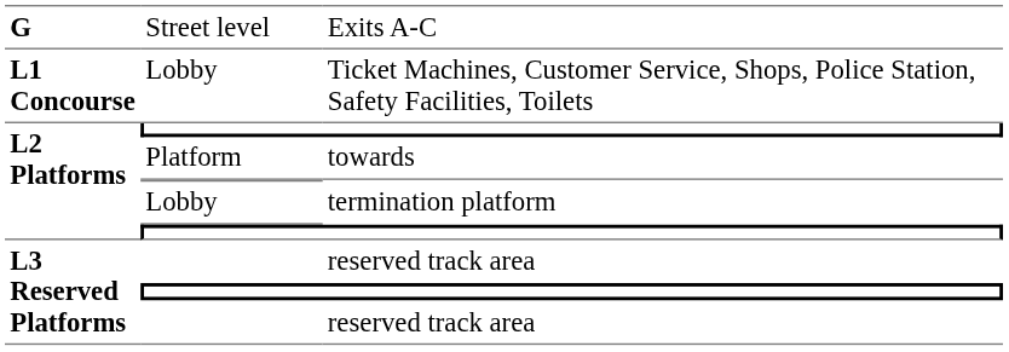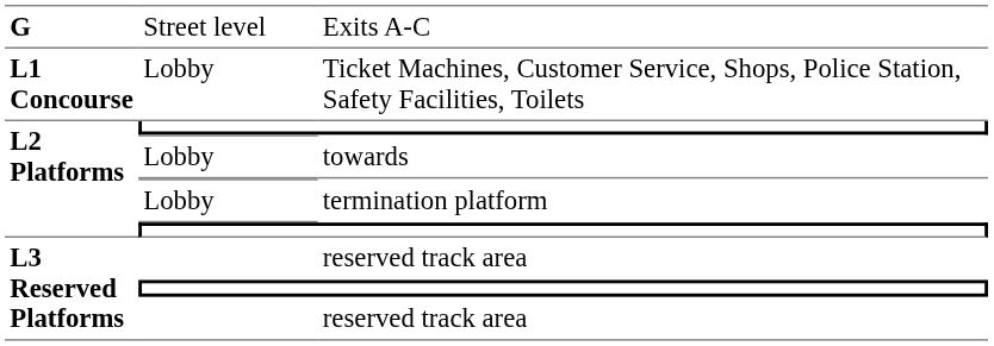towards | column 2: Platform -> Lobby
